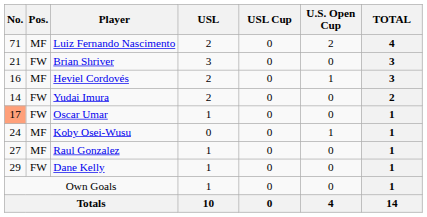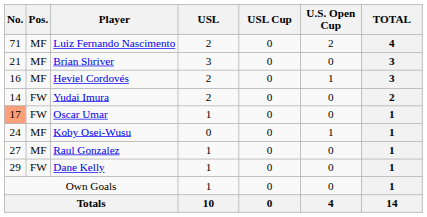Brian Shriver | Pos.: FW -> MF
